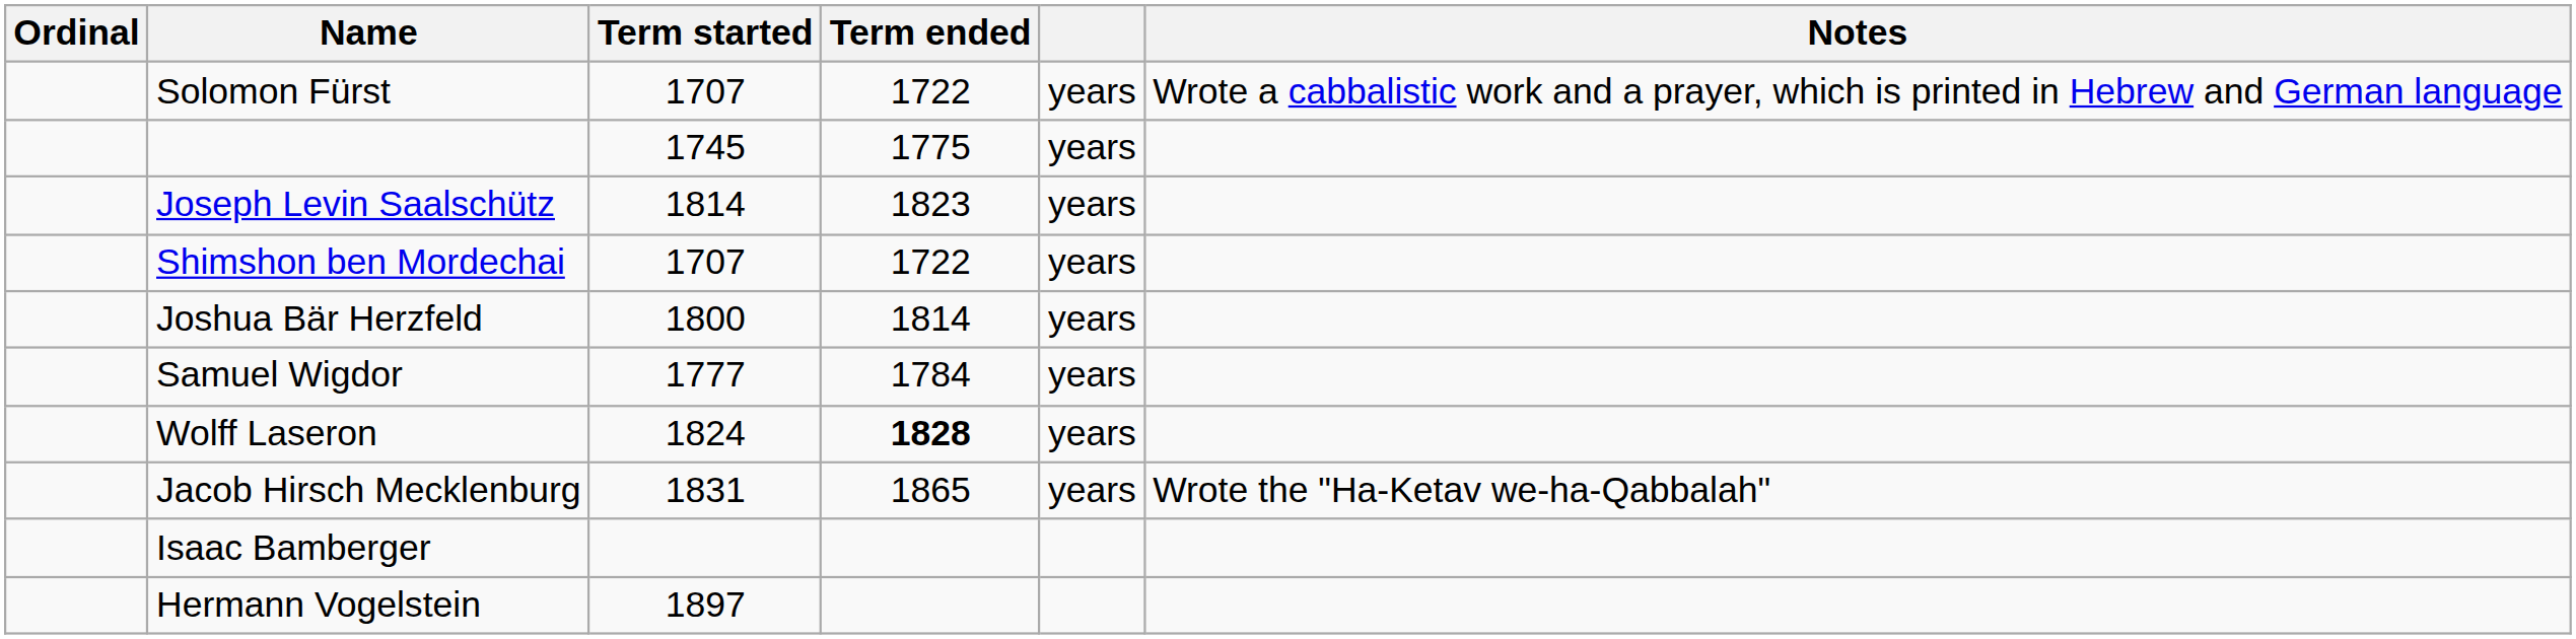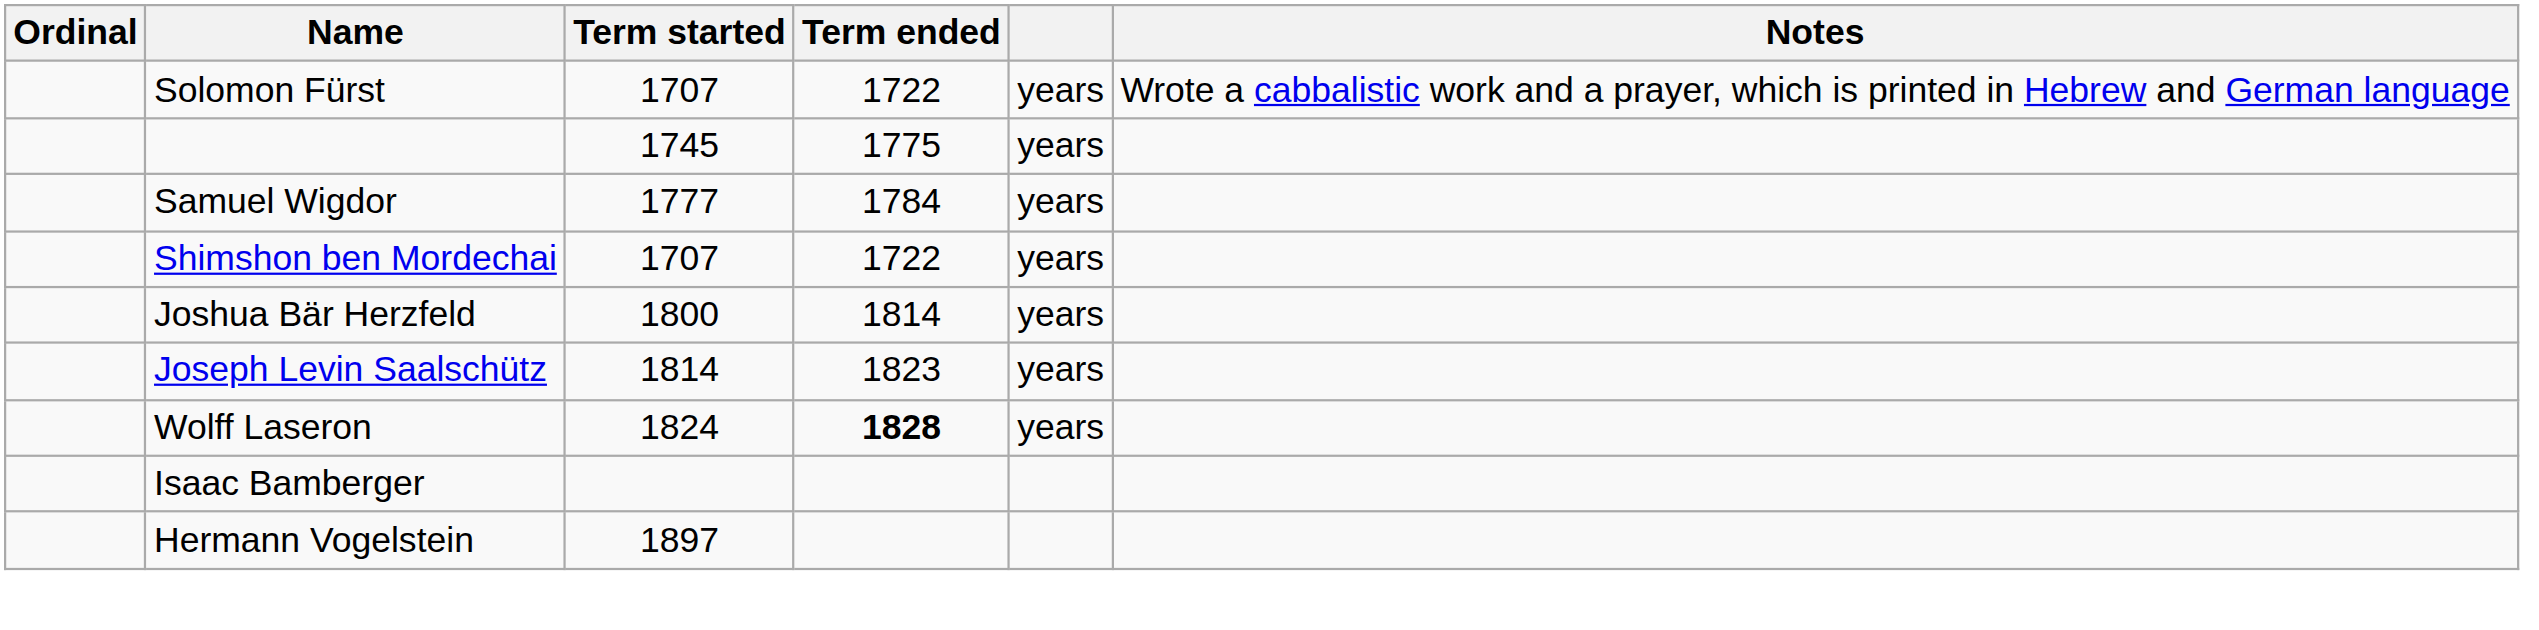rows swapped: Samuel Wigdor <-> Joseph Levin Saalschütz
- row: Jacob Hirsch Mecklenburg | 1831 | 1865 | years | Wrote the "Ha-Ketav we-ha-Qabbalah"
